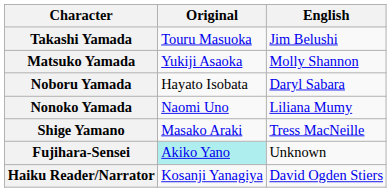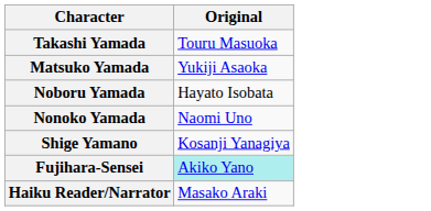- column: English | Jim Belushi | Molly Shannon | Daryl Sabara | Liliana Mumy | Tress MacNeille | Unknown | David Ogden Stiers
Shige Yamano | Original: Masako Araki -> Kosanji Yanagiya
Haiku Reader/Narrator | Original: Kosanji Yanagiya -> Masako Araki
